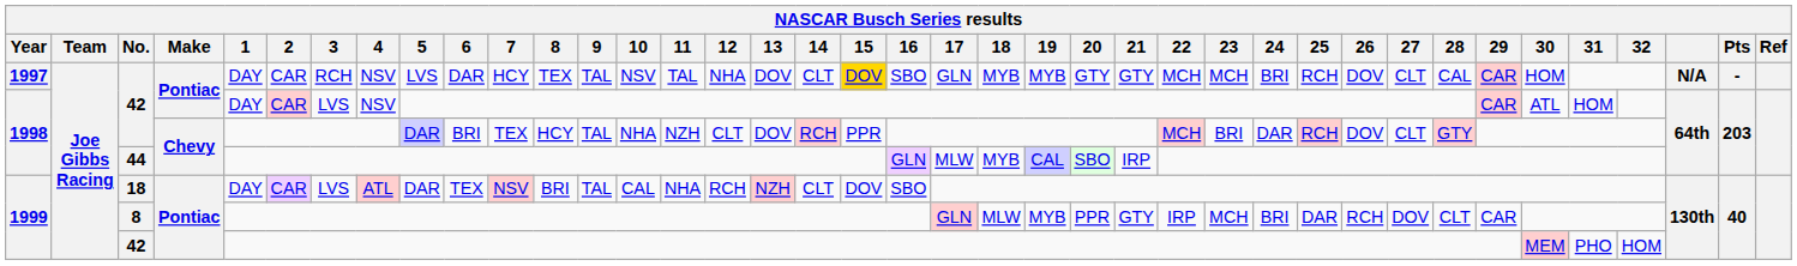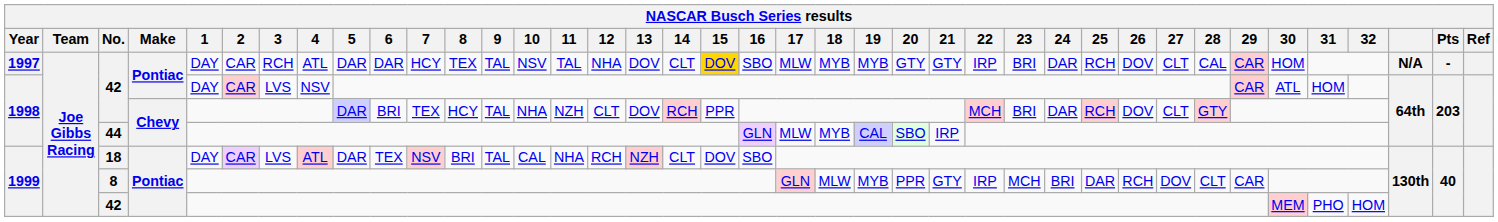1997 / 42 | 4: NSV -> ATL
1997 / 42 | 5: LVS -> DAR
1997 / 42 | 17: GLN -> MLW
1997 / 42 | 22: MCH -> IRP
1997 / 42 | 23: MCH -> BRI
1997 / 42 | 24: BRI -> DAR
